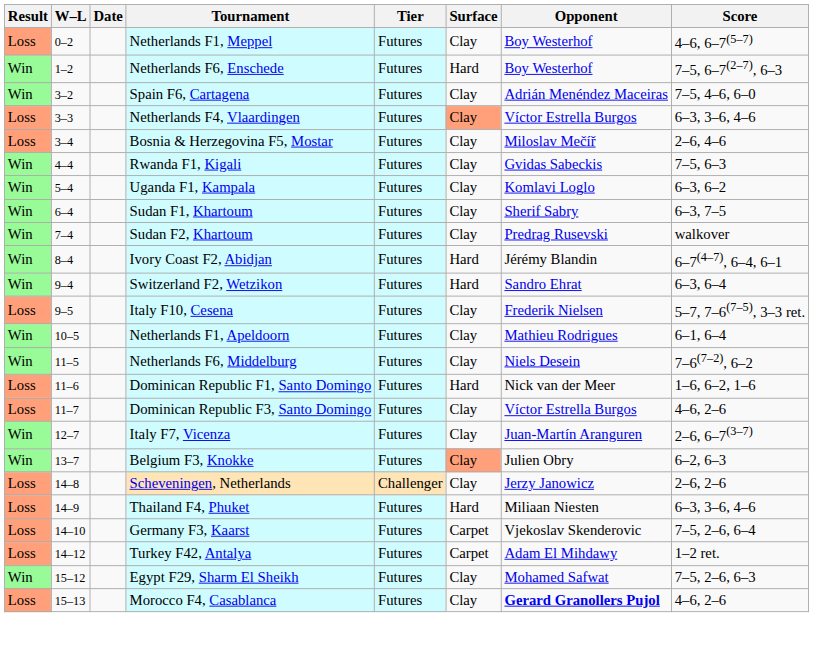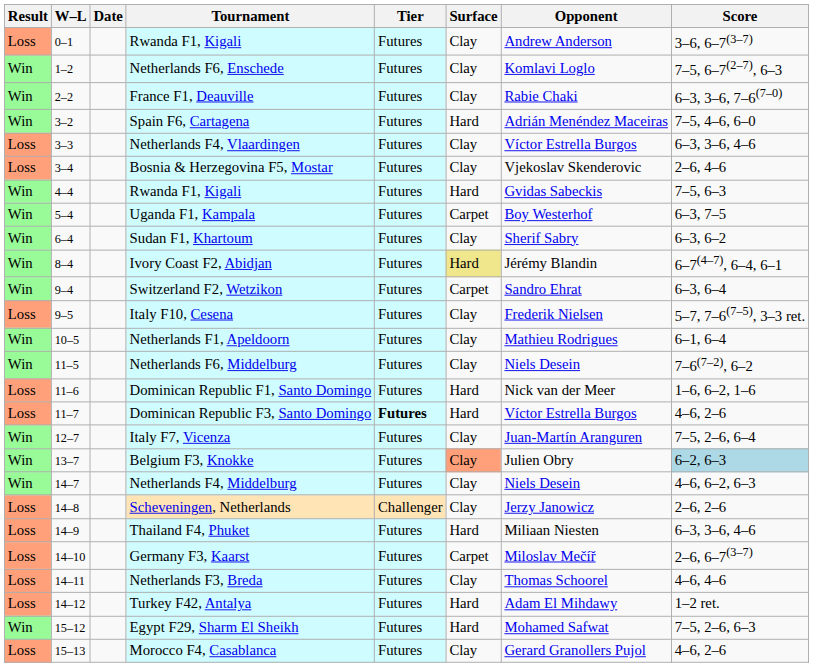+ row: Loss | 0–1 | Rwanda F1, Kigali | Futures | Clay | Andrew Anderson | 3–6, 6–7(3–7)
- row: Loss | 0–2 | Netherlands F1, Meppel | Futures | Clay | Boy Westerhof | 4–6, 6–7(5–7)
Netherlands F6, Enschede | Surface: Hard -> Clay
Netherlands F6, Enschede | Opponent: Boy Westerhof -> Komlavi Loglo
+ row: Win | 2–2 | France F1, Deauville | Futures | Clay | Rabie Chaki | 6–3, 3–6, 7–6(7–0)
Spain F6, Cartagena | Surface: Clay -> Hard
Netherlands F4, Vlaardingen | Surface: lightsalmon background -> no background
Bosnia & Herzegovina F5, Mostar | Opponent: Miloslav Mečíř -> Vjekoslav Skenderovic
4–4 / Rwanda F1, Kigali | Surface: Clay -> Hard
Uganda F1, Kampala | Surface: Clay -> Carpet
Uganda F1, Kampala | Opponent: Komlavi Loglo -> Boy Westerhof
Uganda F1, Kampala | Score: 6–3, 6–2 -> 6–3, 7–5
Sudan F1, Khartoum | Score: 6–3, 7–5 -> 6–3, 6–2
- row: Win | 7–4 | Sudan F2, Khartoum | Futures | Clay | Predrag Rusevski | walkover
Ivory Coast F2, Abidjan | Surface: no background -> khaki background
Switzerland F2, Wetzikon | Surface: Hard -> Carpet
Dominican Republic F3, Santo Domingo | Tier: normal -> bold
Dominican Republic F3, Santo Domingo | Surface: Clay -> Hard
Italy F7, Vicenza | Score: 2–6, 6–7(3–7) -> 7–5, 2–6, 6–4
Belgium F3, Knokke | Score: no background -> lightblue background
+ row: Win | 14–7 | Netherlands F4, Middelburg | Futures | Clay | Niels Desein | 4–6, 6–2, 6–3
Germany F3, Kaarst | Opponent: Vjekoslav Skenderovic -> Miloslav Mečíř
Germany F3, Kaarst | Score: 7–5, 2–6, 6–4 -> 2–6, 6–7(3–7)
+ row: Loss | 14–11 | Netherlands F3, Breda | Futures | Clay | Thomas Schoorel | 4–6, 4–6
Turkey F42, Antalya | Surface: Carpet -> Hard
Egypt F29, Sharm El Sheikh | Surface: Clay -> Hard
Morocco F4, Casablanca | Opponent: bold -> normal
